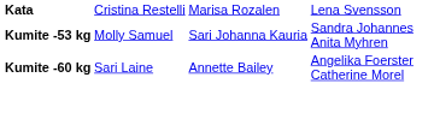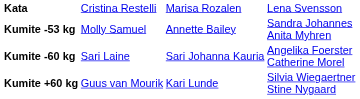Kumite -53 kg | column 3: Sari Johanna Kauria -> Annette Bailey
Kumite -60 kg | column 3: Annette Bailey -> Sari Johanna Kauria
+ row: Kumite +60 kg | Guus van Mourik | Kari Lunde | Silvia Wiegaertner Stine Nygaard
